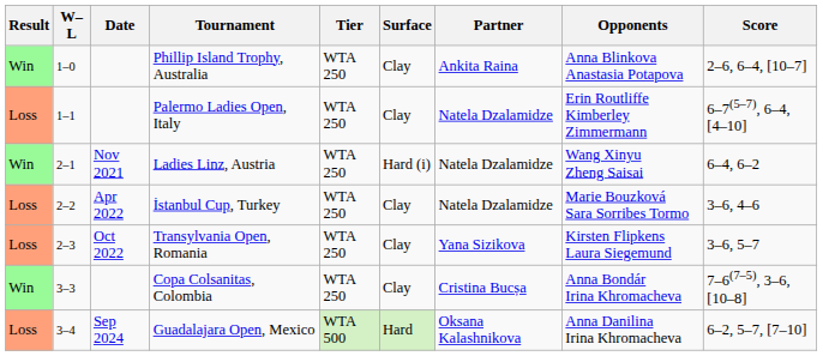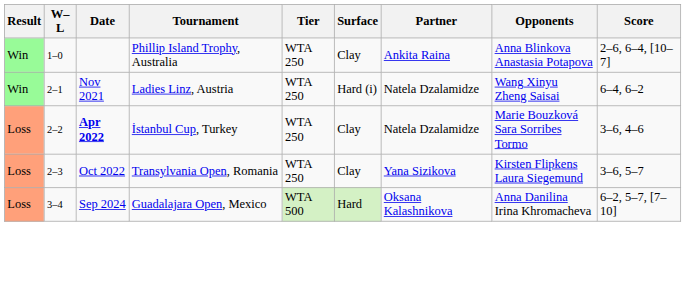- row: Loss | 1–1 | Palermo Ladies Open, Italy | WTA 250 | Clay | Natela Dzalamidze | Erin Routliffe Kimberley Zimmermann | 6–7(5–7), 6–4, [4–10]
İstanbul Cup, Turkey | Date: normal -> bold
- row: Win | 3–3 | Copa Colsanitas, Colombia | WTA 250 | Clay | Cristina Bucșa | Anna Bondár Irina Khromacheva | 7–6(7–5), 3–6, [10–8]
